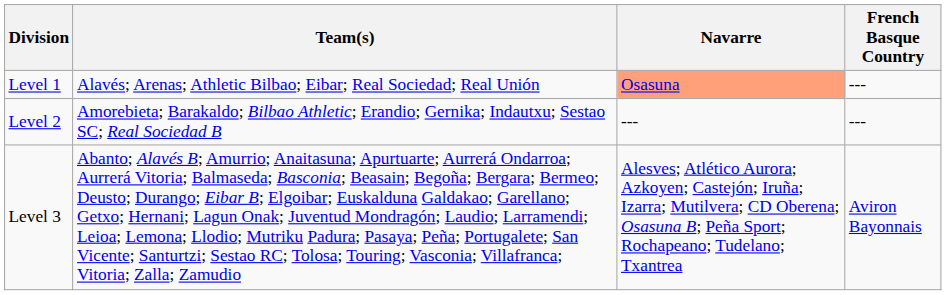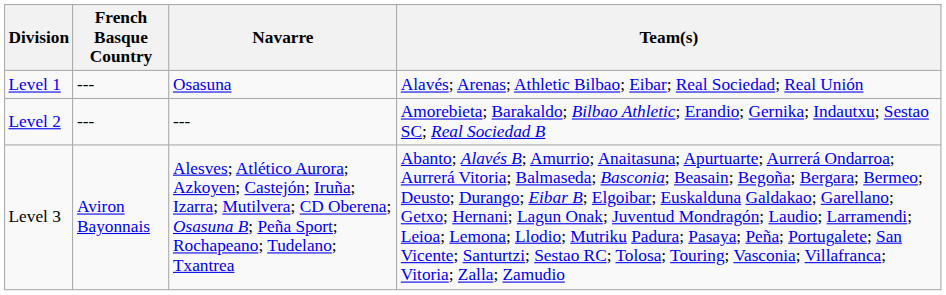columns swapped: Team(s) <-> French Basque Country
Level 1 | Navarre: lightsalmon background -> no background
